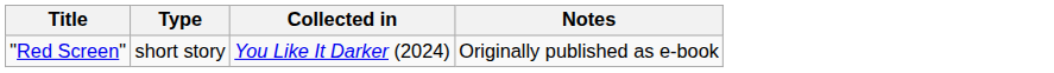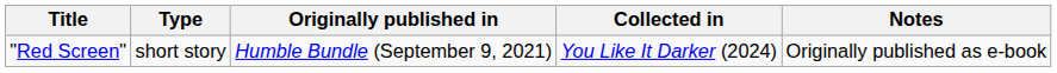+ column: Originally published in | Humble Bundle (September 9, 2021)
